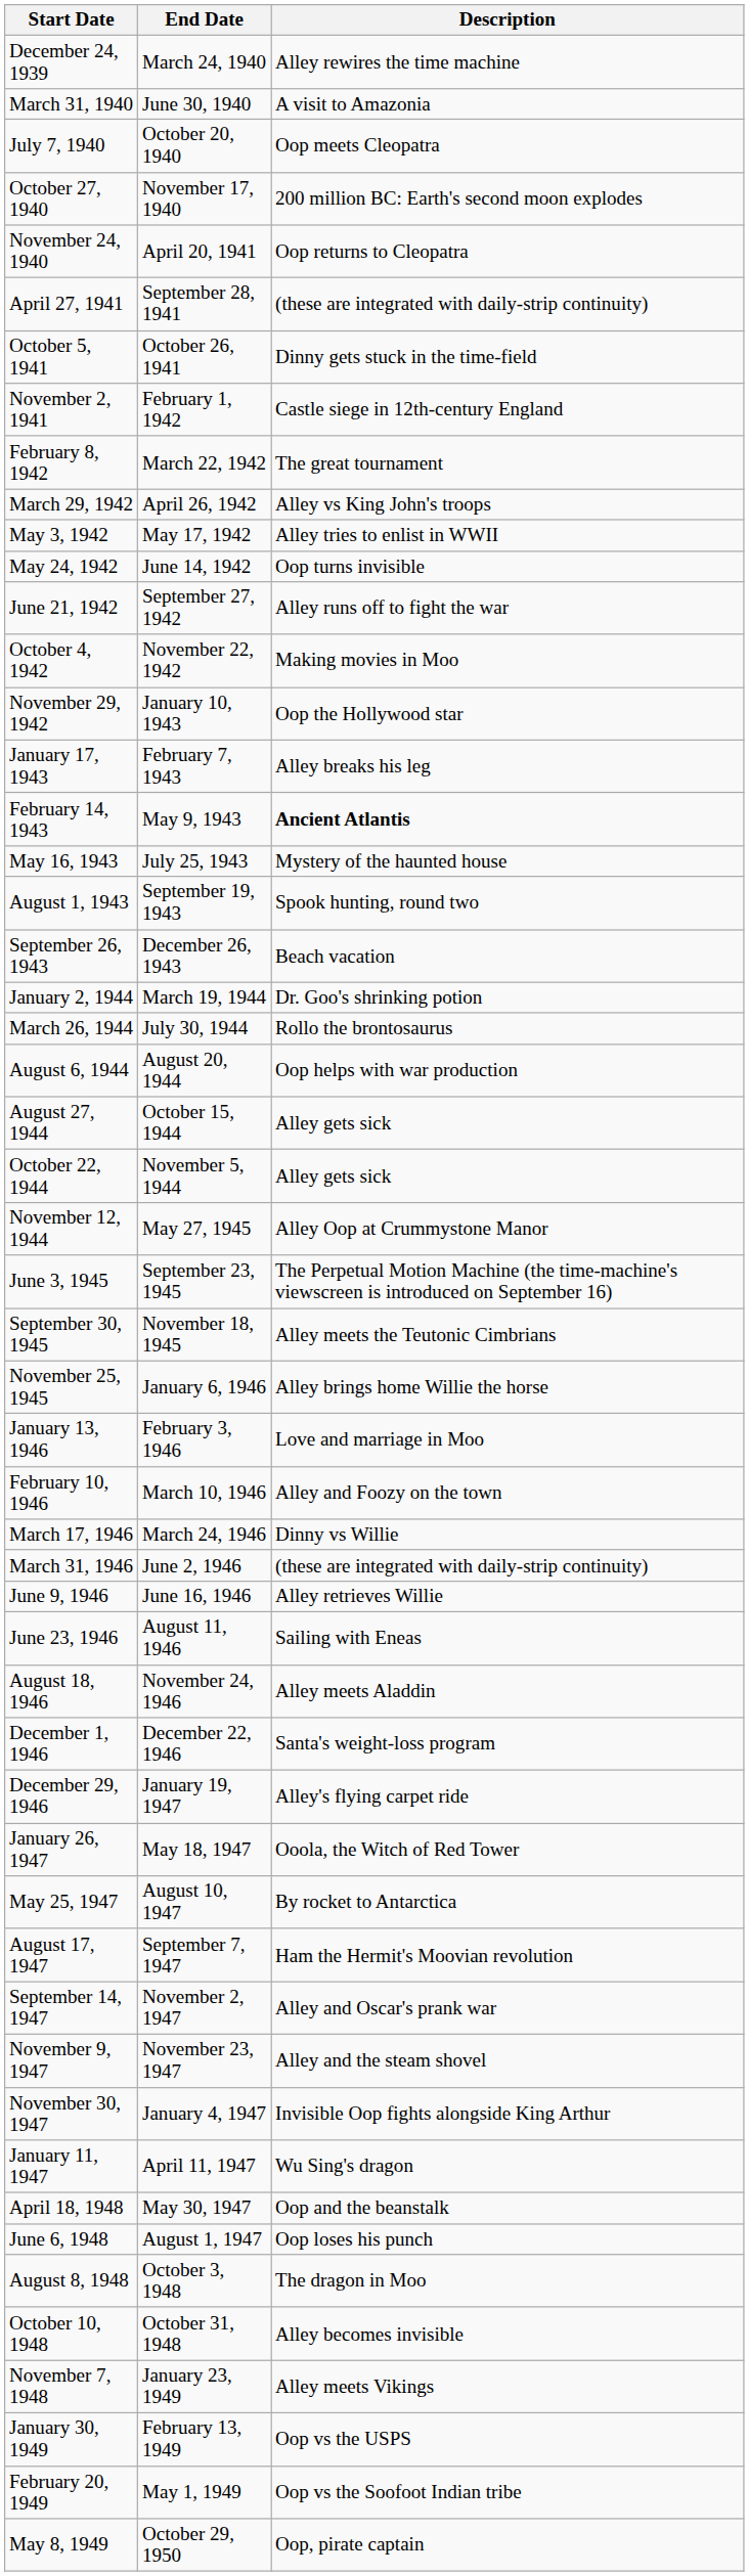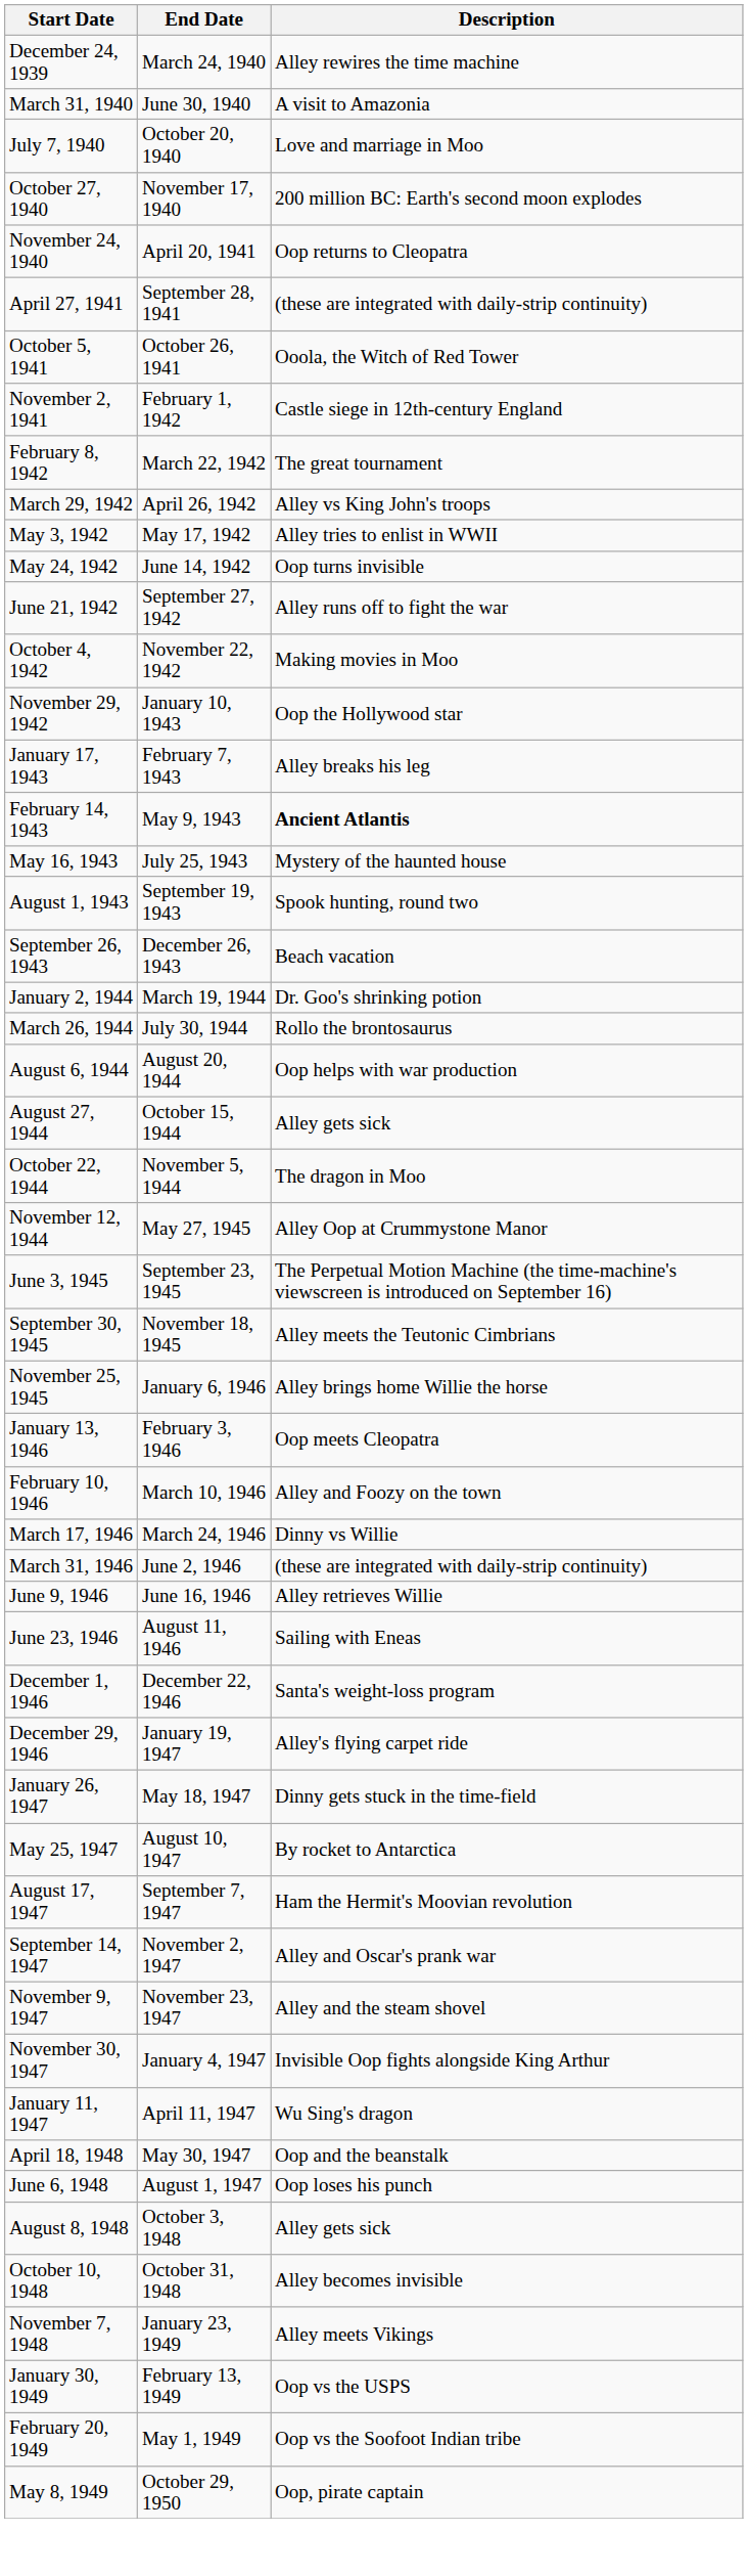July 7, 1940 | Description: Oop meets Cleopatra -> Love and marriage in Moo
October 5, 1941 | Description: Dinny gets stuck in the time-field -> Ooola, the Witch of Red Tower
October 22, 1944 | Description: Alley gets sick -> The dragon in Moo
January 13, 1946 | Description: Love and marriage in Moo -> Oop meets Cleopatra
- row: August 18, 1946 | November 24, 1946 | Alley meets Aladdin
January 26, 1947 | Description: Ooola, the Witch of Red Tower -> Dinny gets stuck in the time-field
August 8, 1948 | Description: The dragon in Moo -> Alley gets sick
